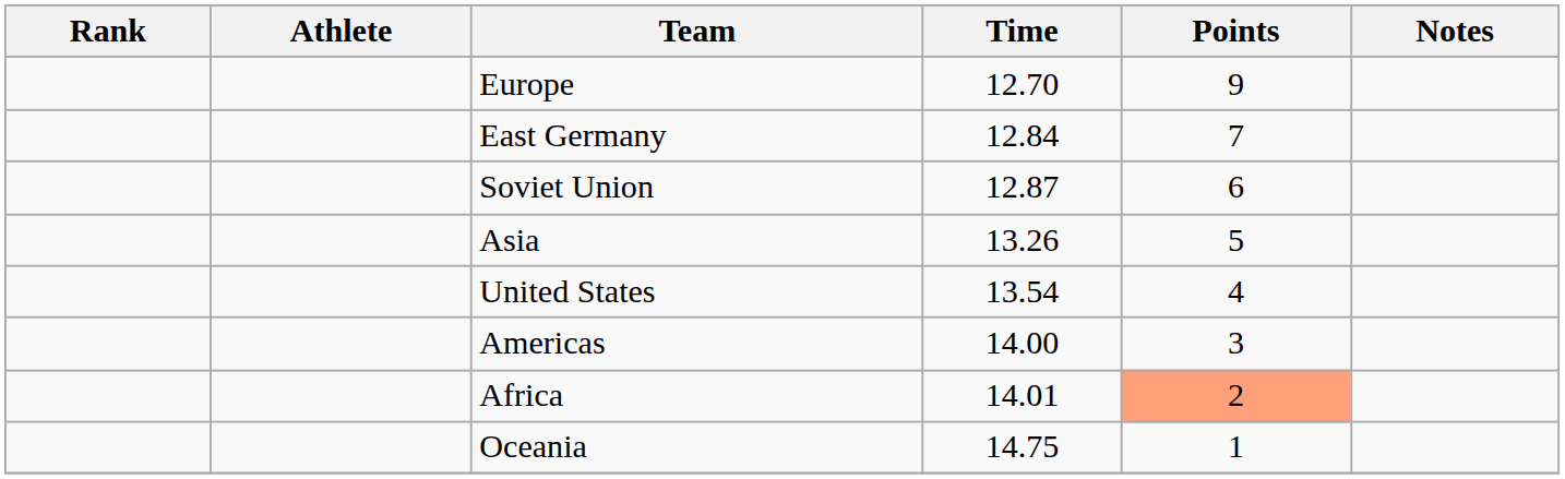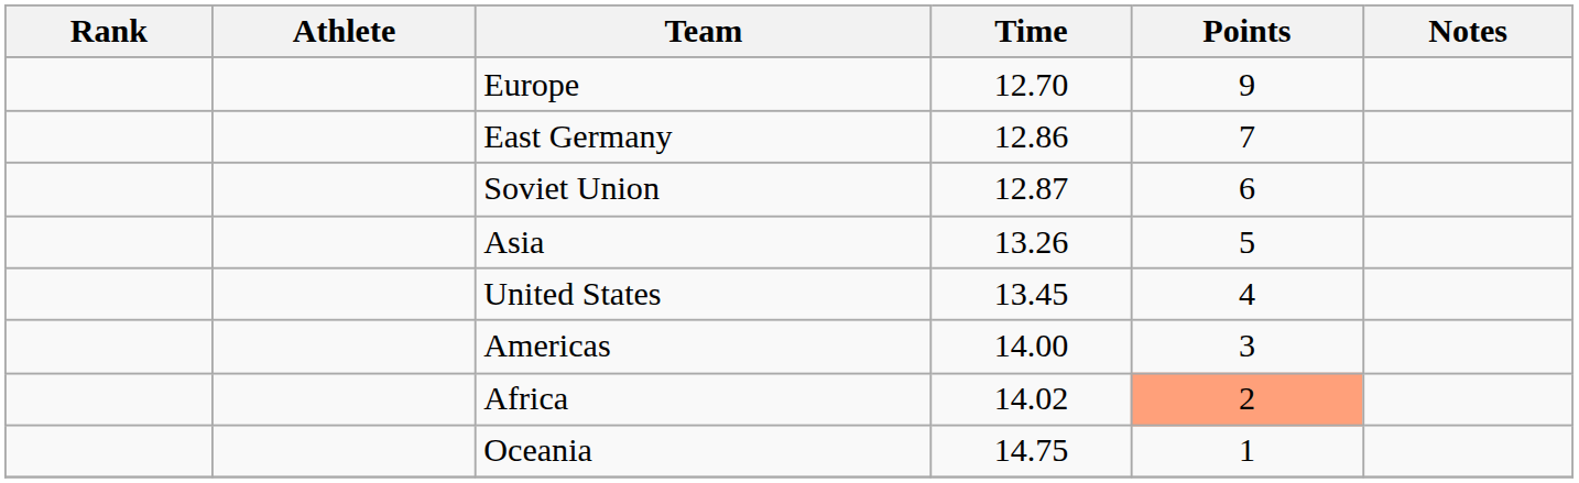East Germany | Time: 12.84 -> 12.86
United States | Time: 13.54 -> 13.45
Africa | Time: 14.01 -> 14.02
